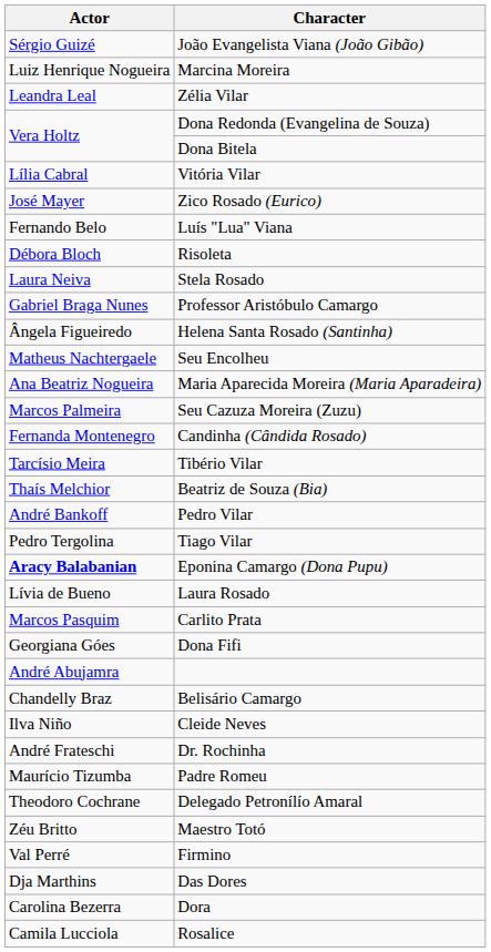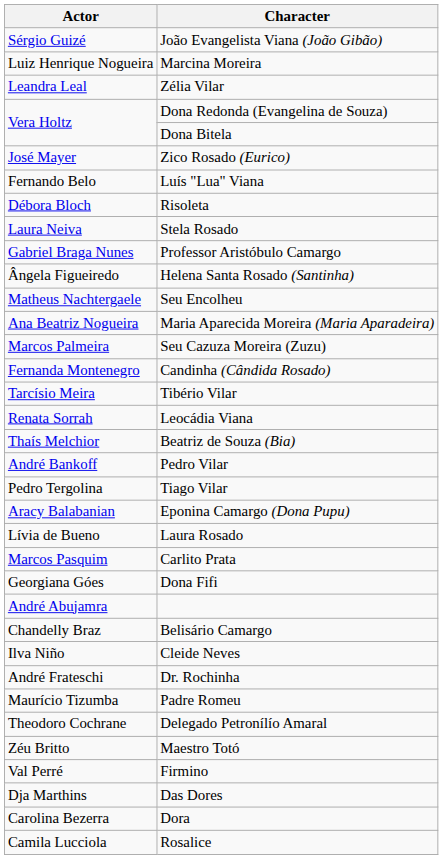- row: Lília Cabral | Vitória Vilar
+ row: Renata Sorrah | Leocádia Viana
Eponina Camargo (Dona Pupu) | Actor: bold -> normal
